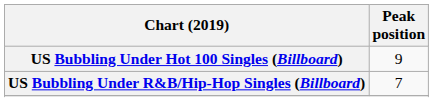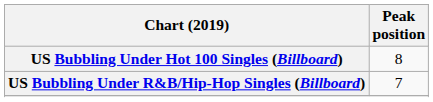US Bubbling Under Hot 100 Singles (Billboard) | Peak position: 9 -> 8
